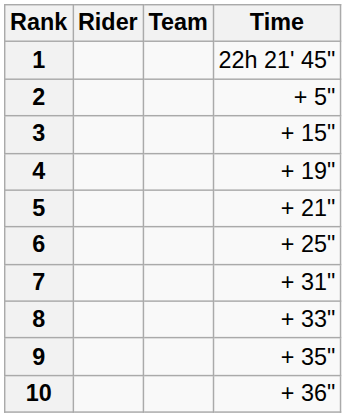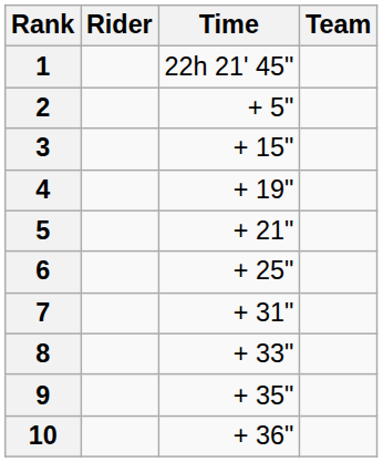columns swapped: Team <-> Time
